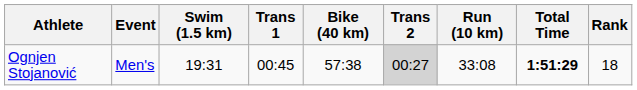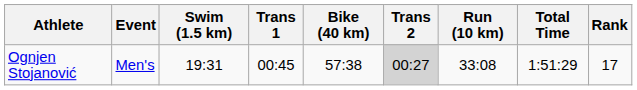Ognjen Stojanović | Total Time: bold -> normal
Ognjen Stojanović | Rank: 18 -> 17
